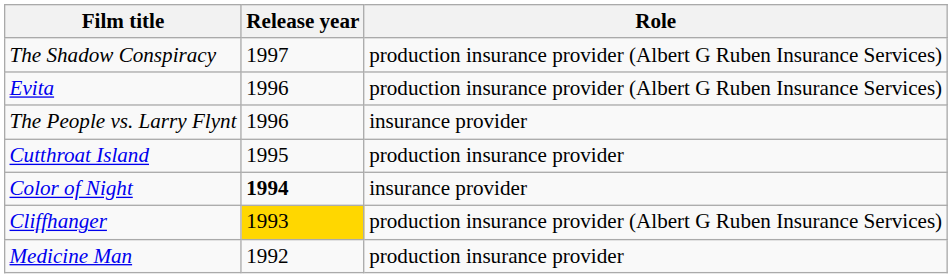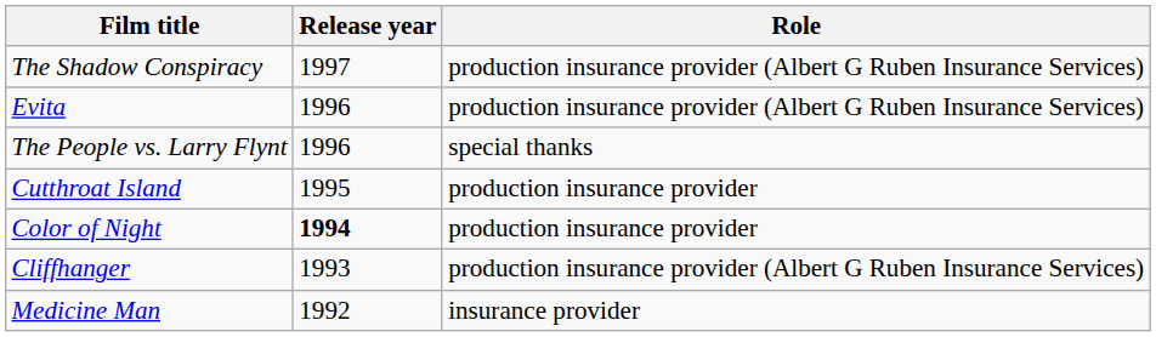The People vs. Larry Flynt | Role: insurance provider -> special thanks
Color of Night | Role: insurance provider -> production insurance provider
Cliffhanger | Release year: gold background -> no background
Medicine Man | Role: production insurance provider -> insurance provider
